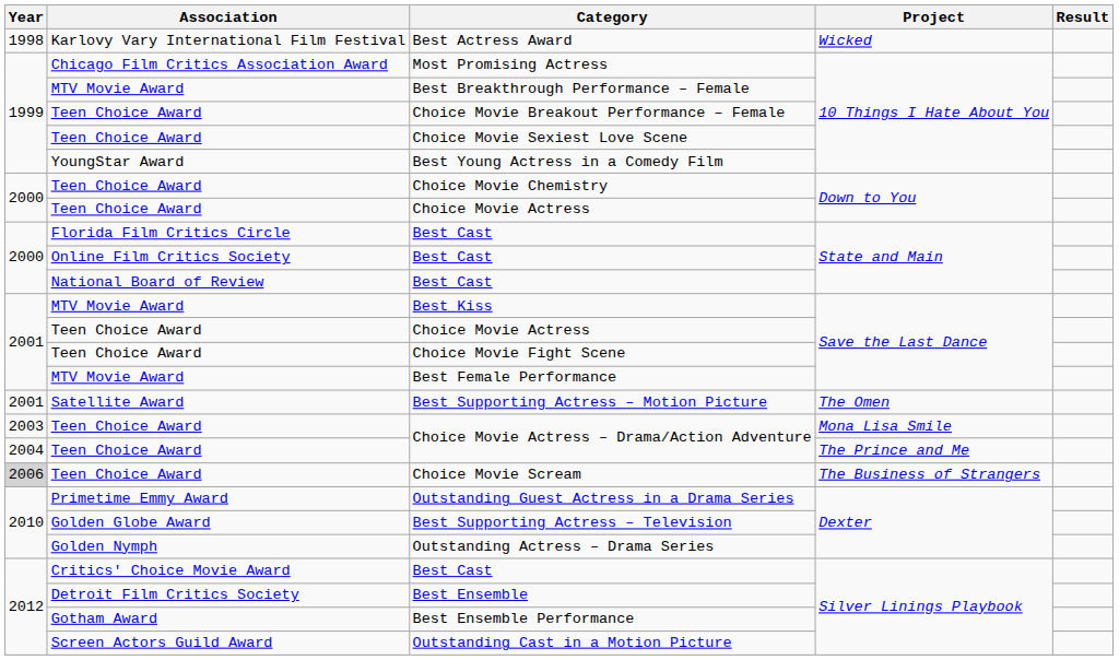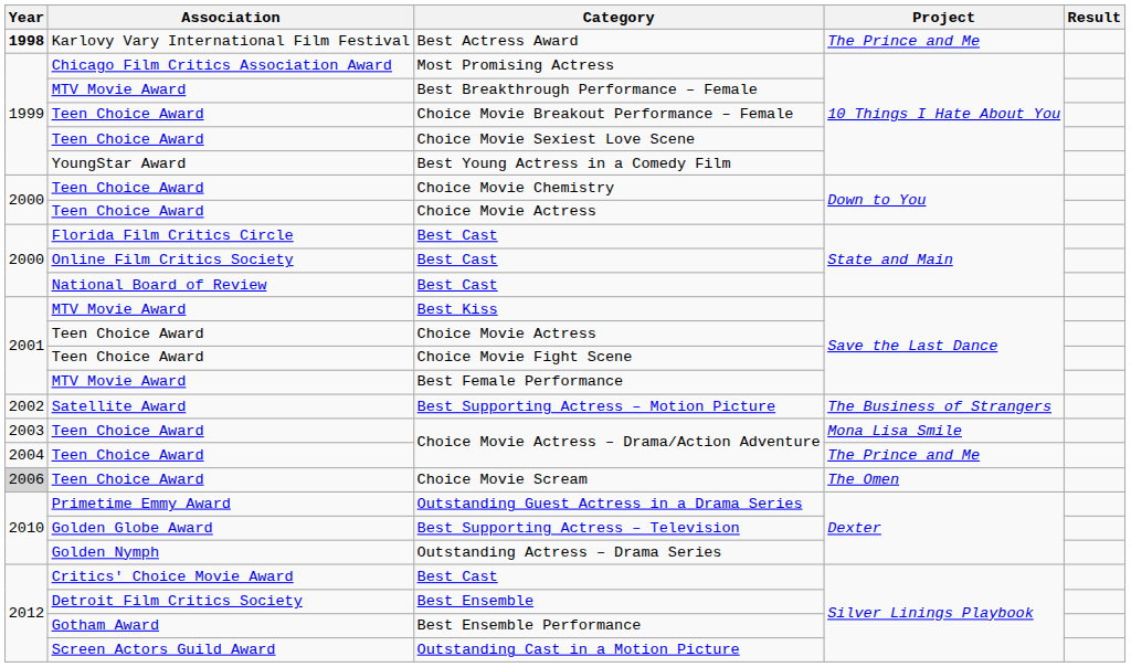Best Actress Award | Year: normal -> bold
Best Actress Award | Project: Wicked -> The Prince and Me
Best Supporting Actress – Motion Picture | Year: 2001 -> 2002
Best Supporting Actress – Motion Picture | Project: The Omen -> The Business of Strangers
Choice Movie Scream | Project: The Business of Strangers -> The Omen
